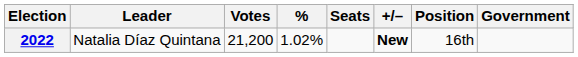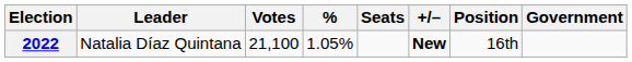2022 | Votes: 21,200 -> 21,100
2022 | %: 1.02% -> 1.05%
